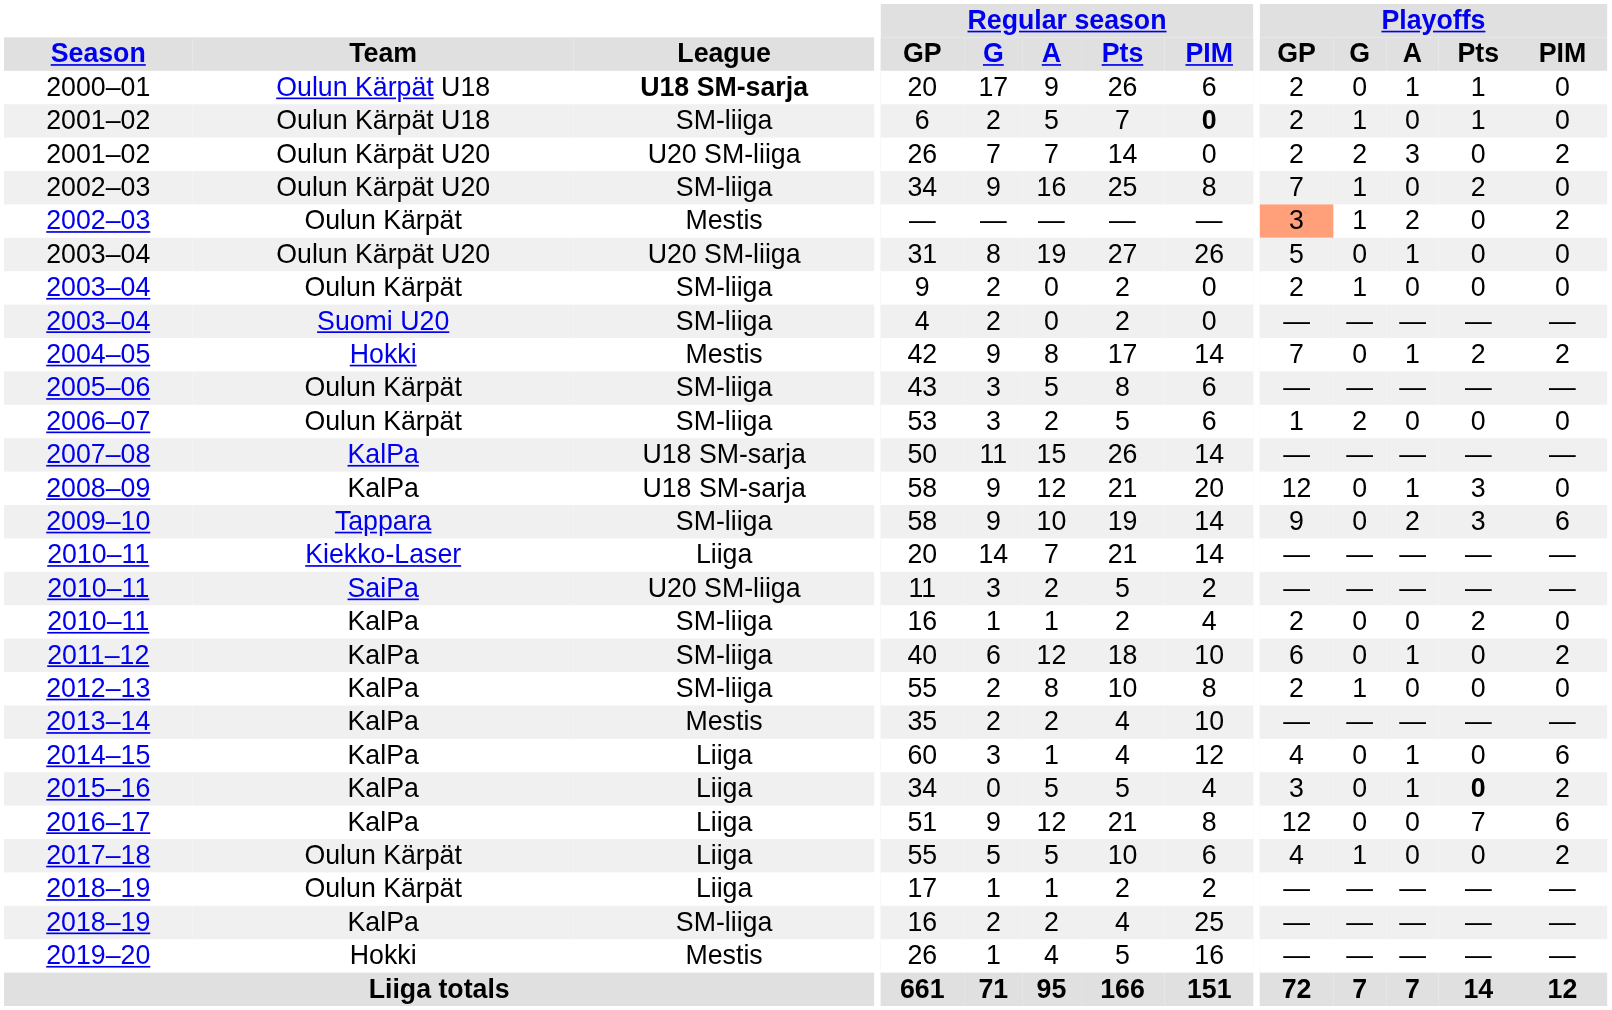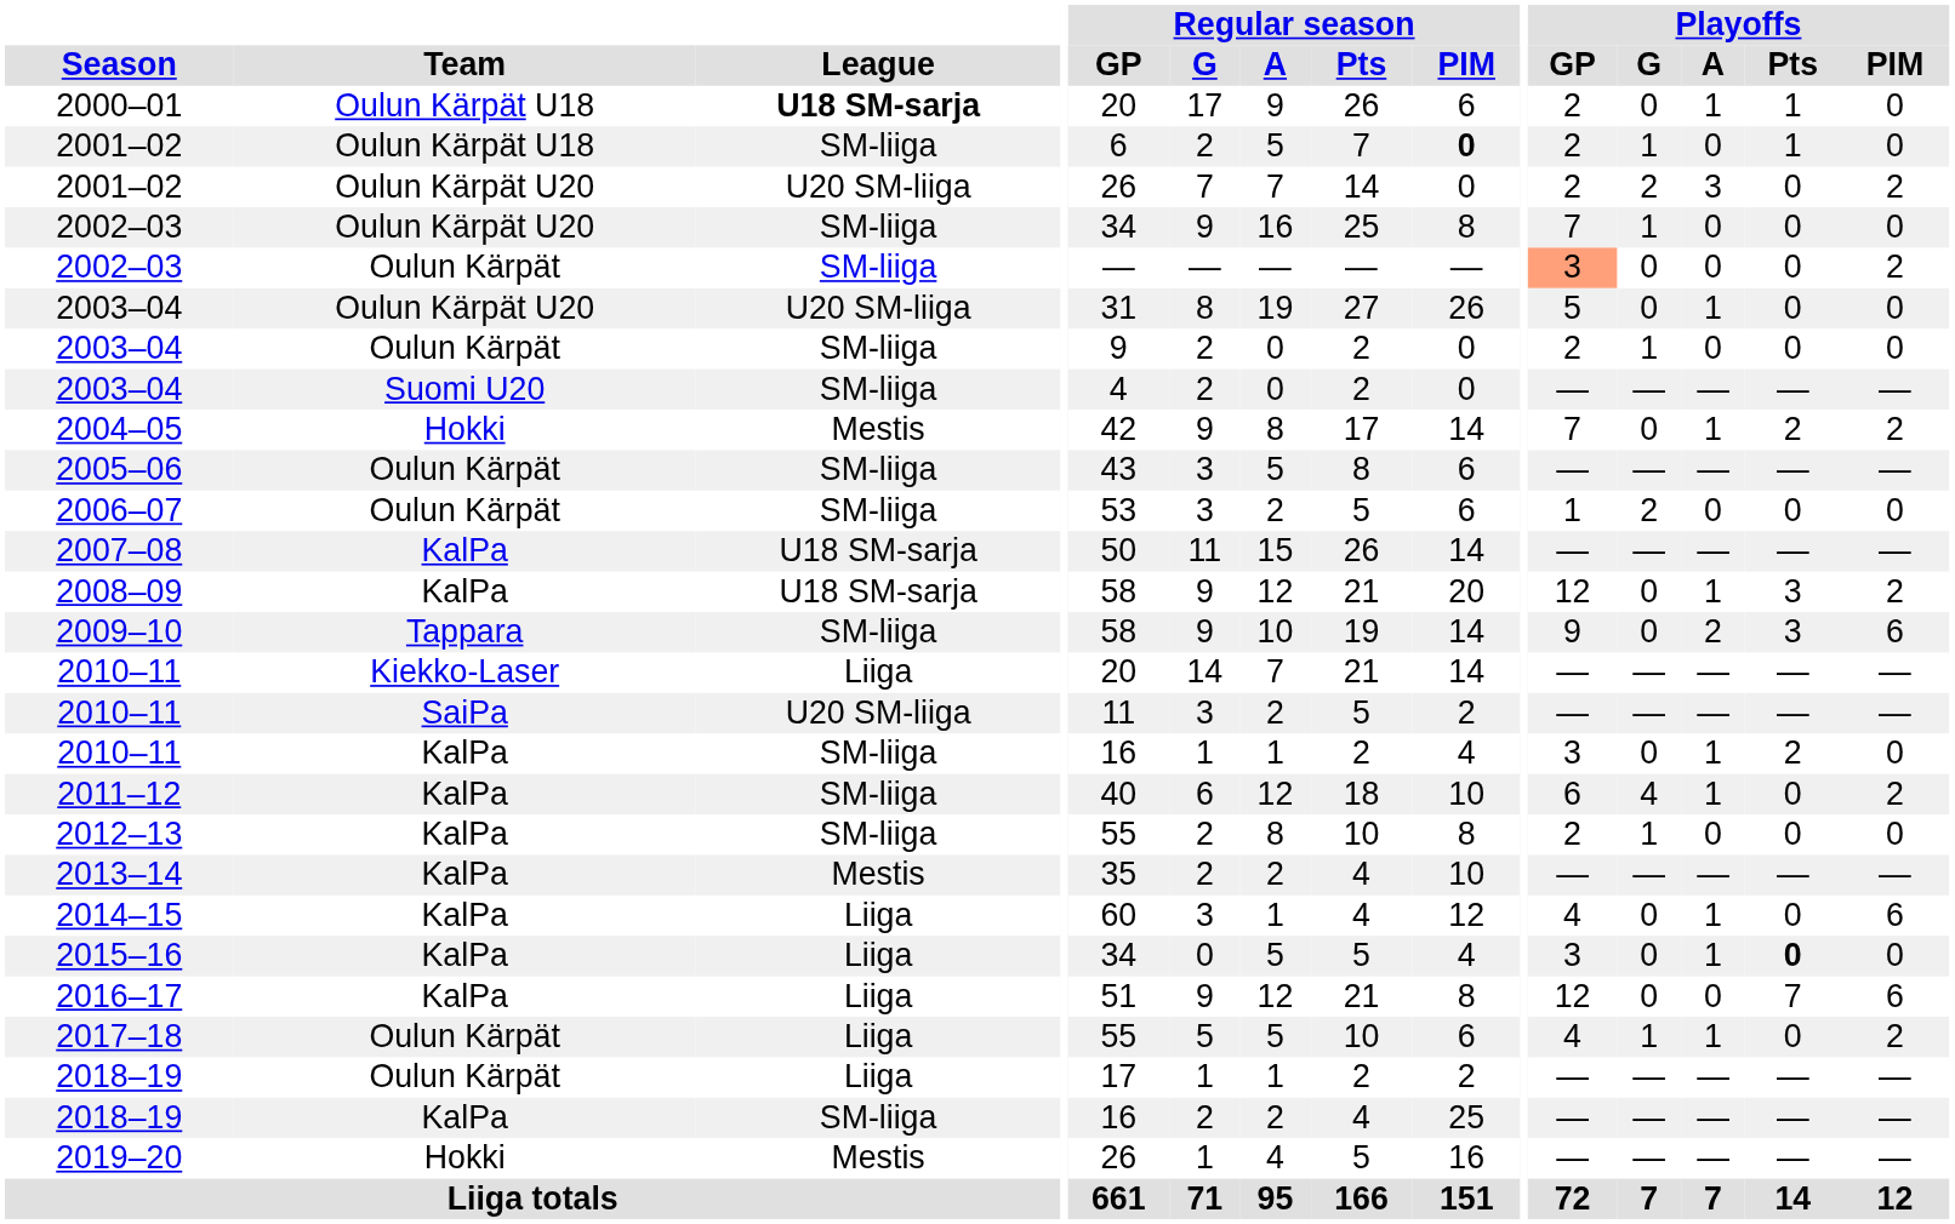2002–03 / Oulun Kärpät U20 | Playoffs / Pts: 2 -> 0
2002–03 / Oulun Kärpät | League: Mestis -> SM-liiga
2002–03 / Oulun Kärpät | Playoffs / G: 1 -> 0
2002–03 / Oulun Kärpät | Playoffs / A: 2 -> 0
2008–09 | Playoffs / PIM: 0 -> 2
2010–11 / KalPa | Playoffs / GP: 2 -> 3
2010–11 / KalPa | Playoffs / A: 0 -> 1
2011–12 | Playoffs / G: 0 -> 4
2015–16 | Playoffs / PIM: 2 -> 0
2017–18 | Playoffs / A: 0 -> 1
